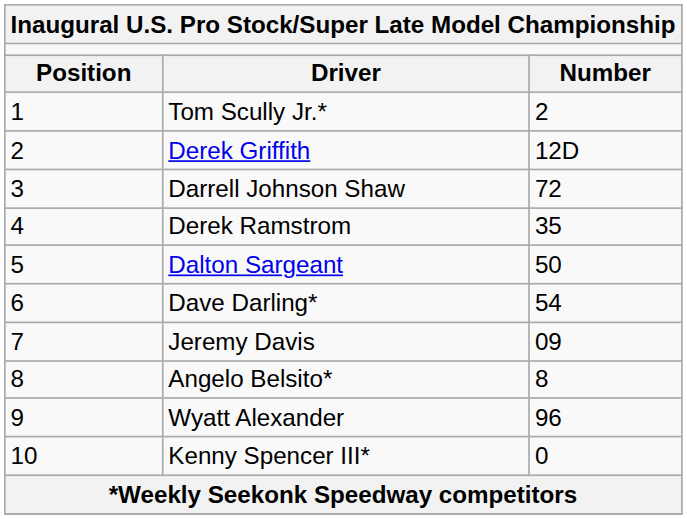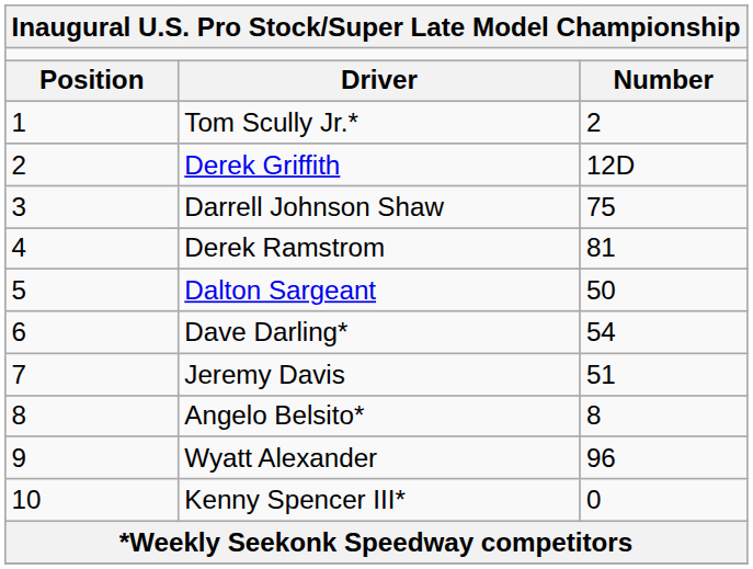Darrell Johnson Shaw | column 3: 72 -> 75
Derek Ramstrom | column 3: 35 -> 81
Jeremy Davis | column 3: 09 -> 51
